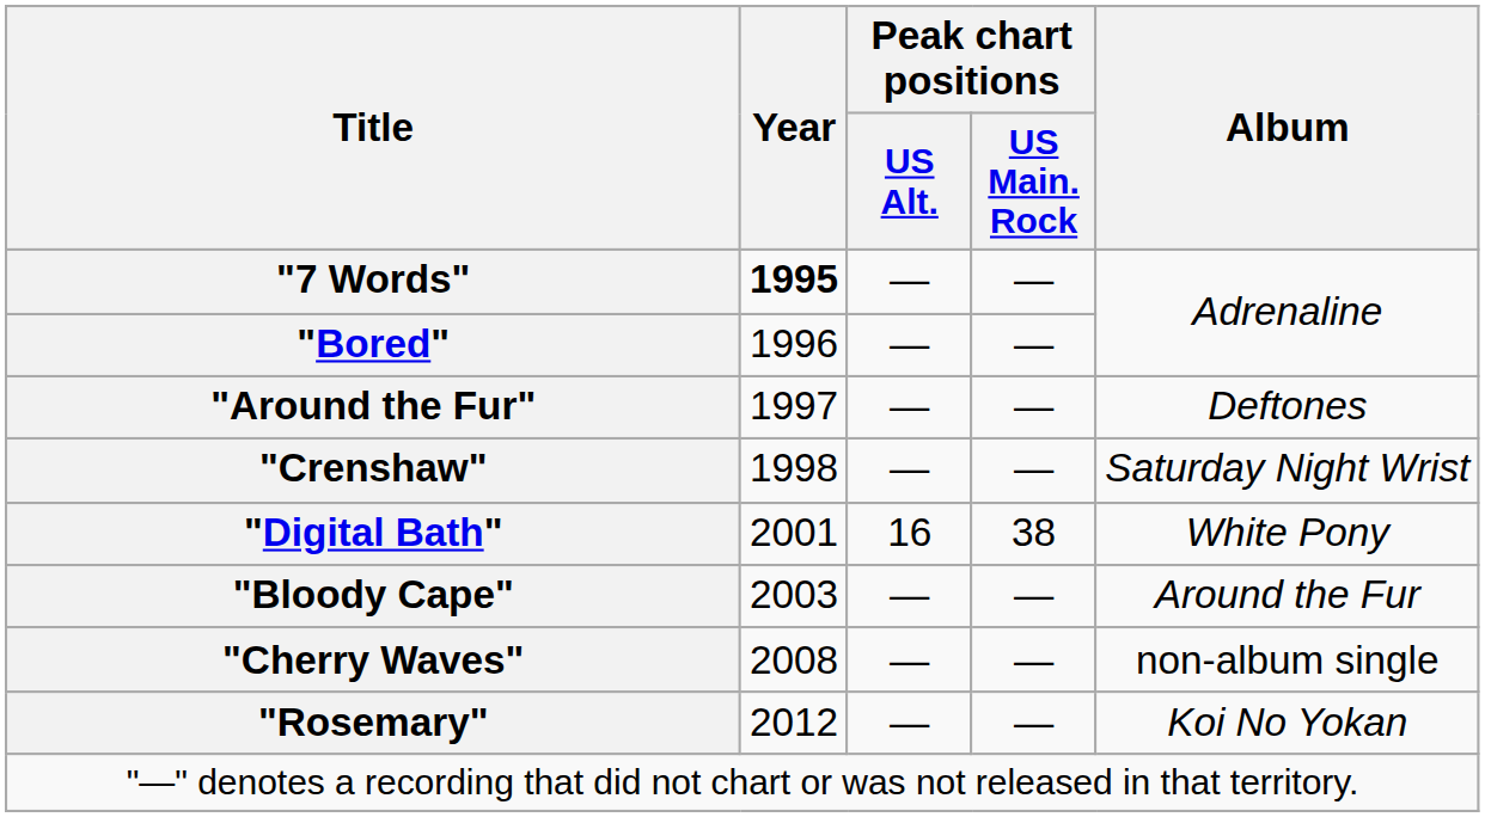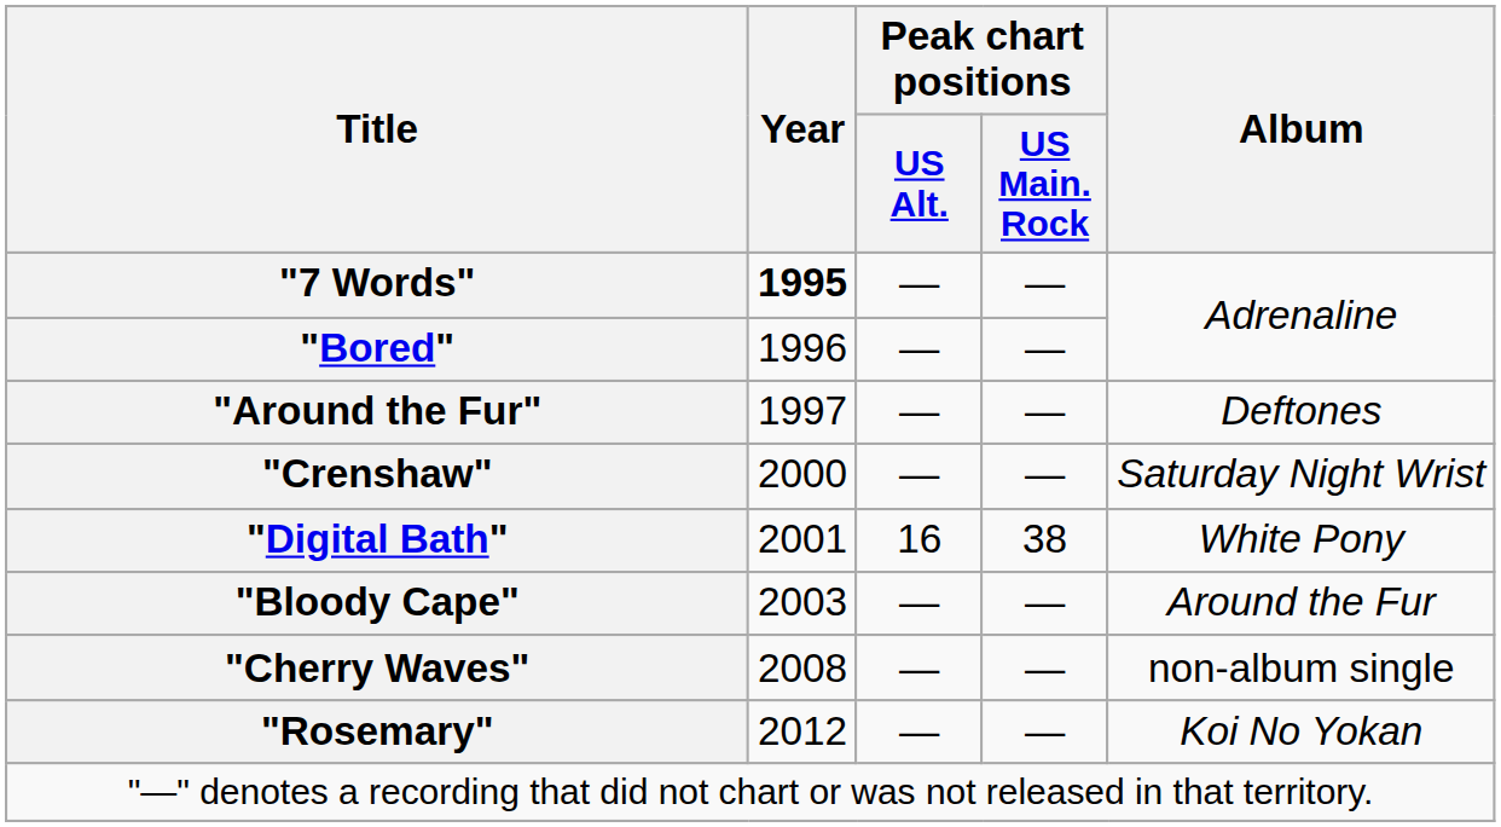"Crenshaw" | Year: 1998 -> 2000
